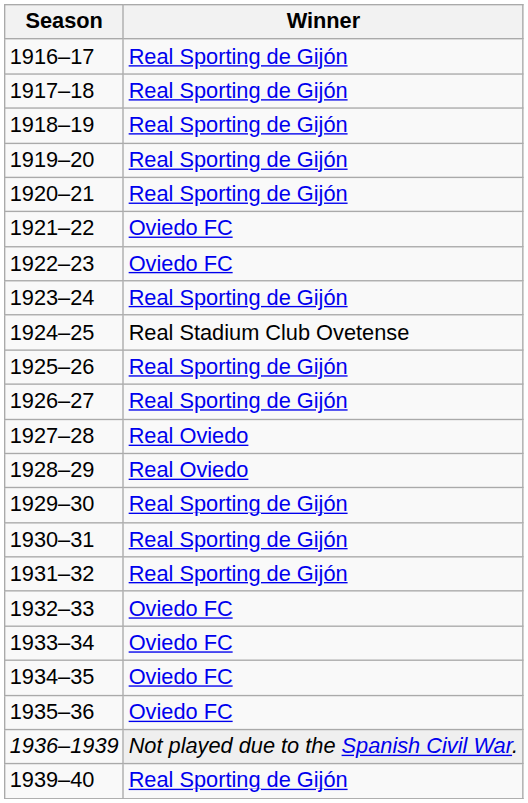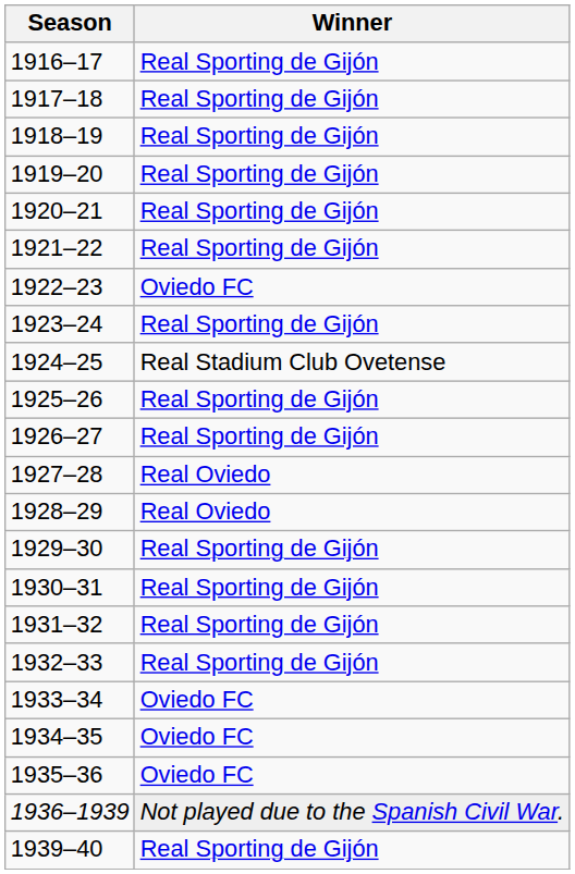1921–22 | Winner: Oviedo FC -> Real Sporting de Gijón
1932–33 | Winner: Oviedo FC -> Real Sporting de Gijón
